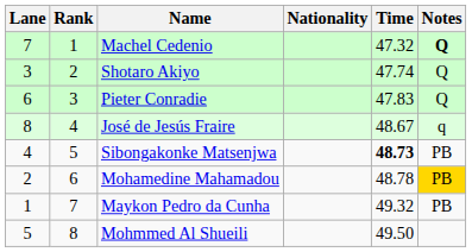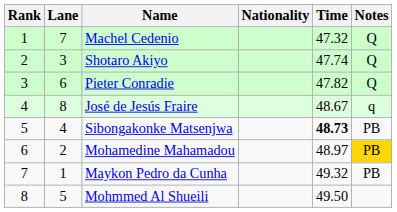columns swapped: Rank <-> Lane
Machel Cedenio | Notes: bold -> normal
Pieter Conradie | Time: 47.83 -> 47.82
Mohamedine Mahamadou | Time: 48.78 -> 48.97
